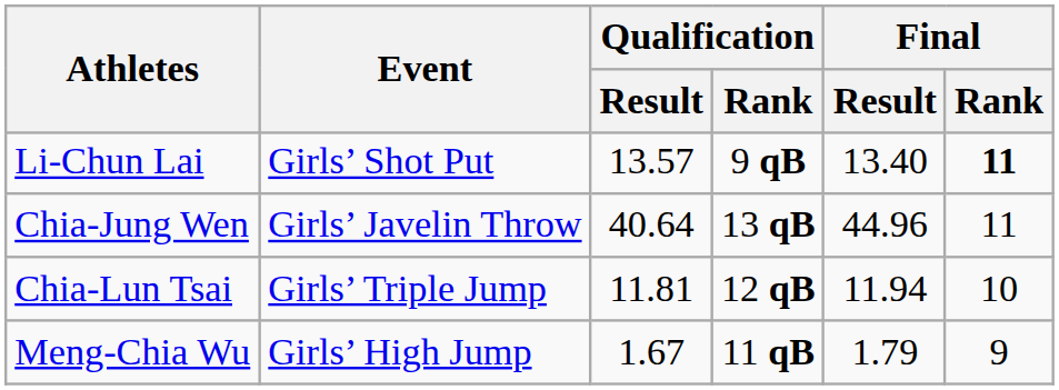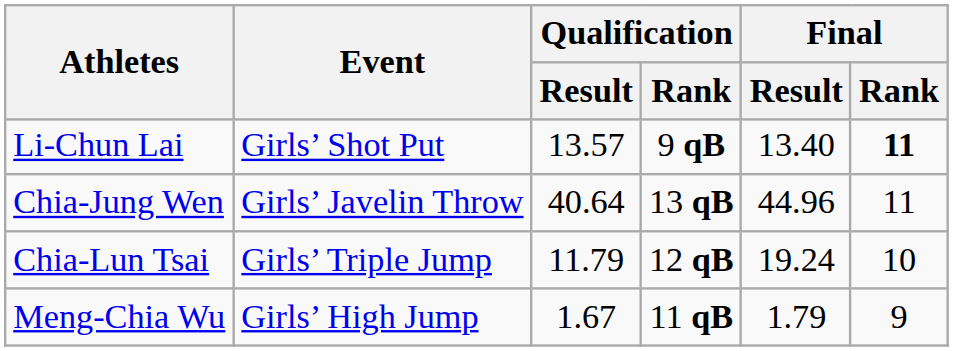Chia-Lun Tsai | Qualification / Result: 11.81 -> 11.79
Chia-Lun Tsai | Final / Result: 11.94 -> 19.24
